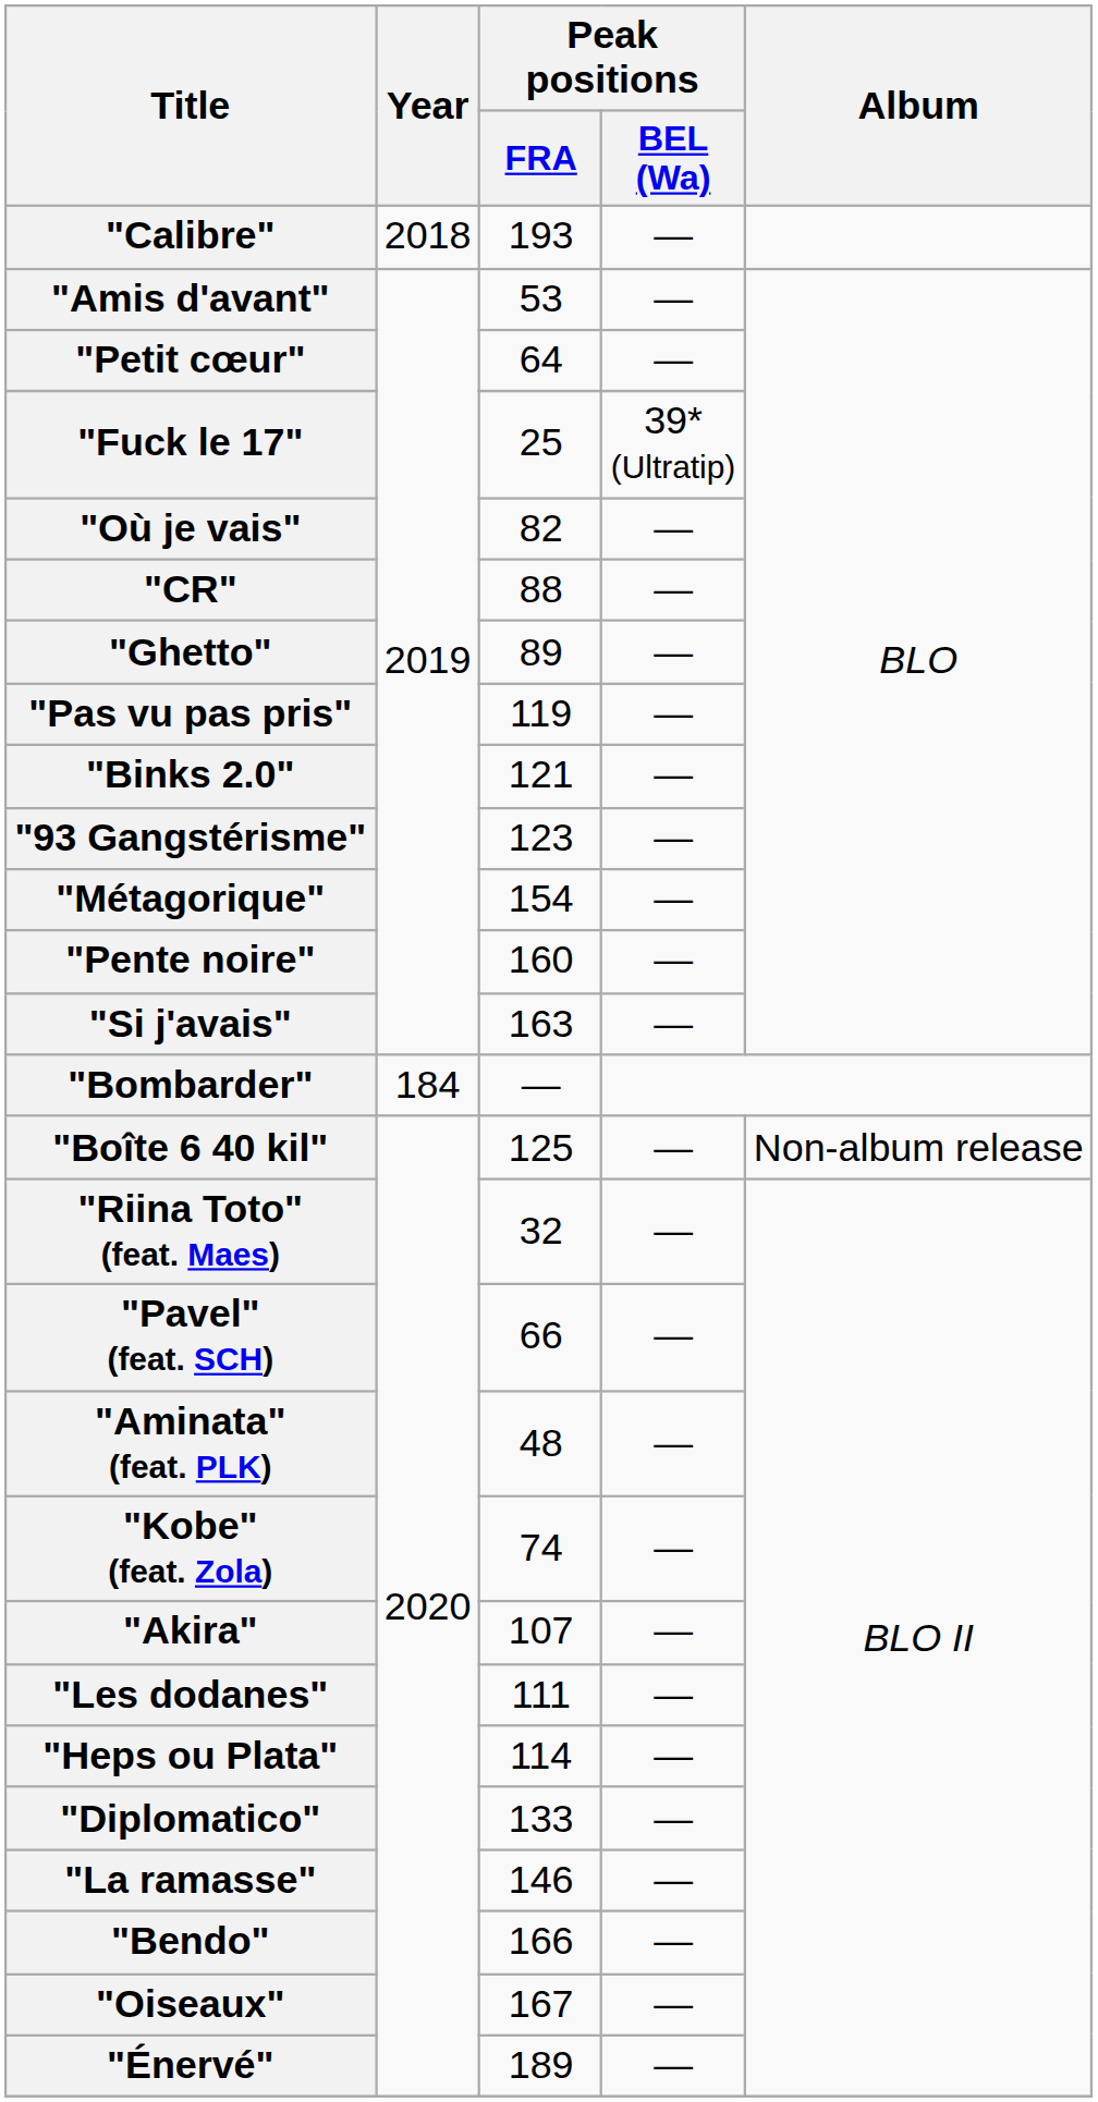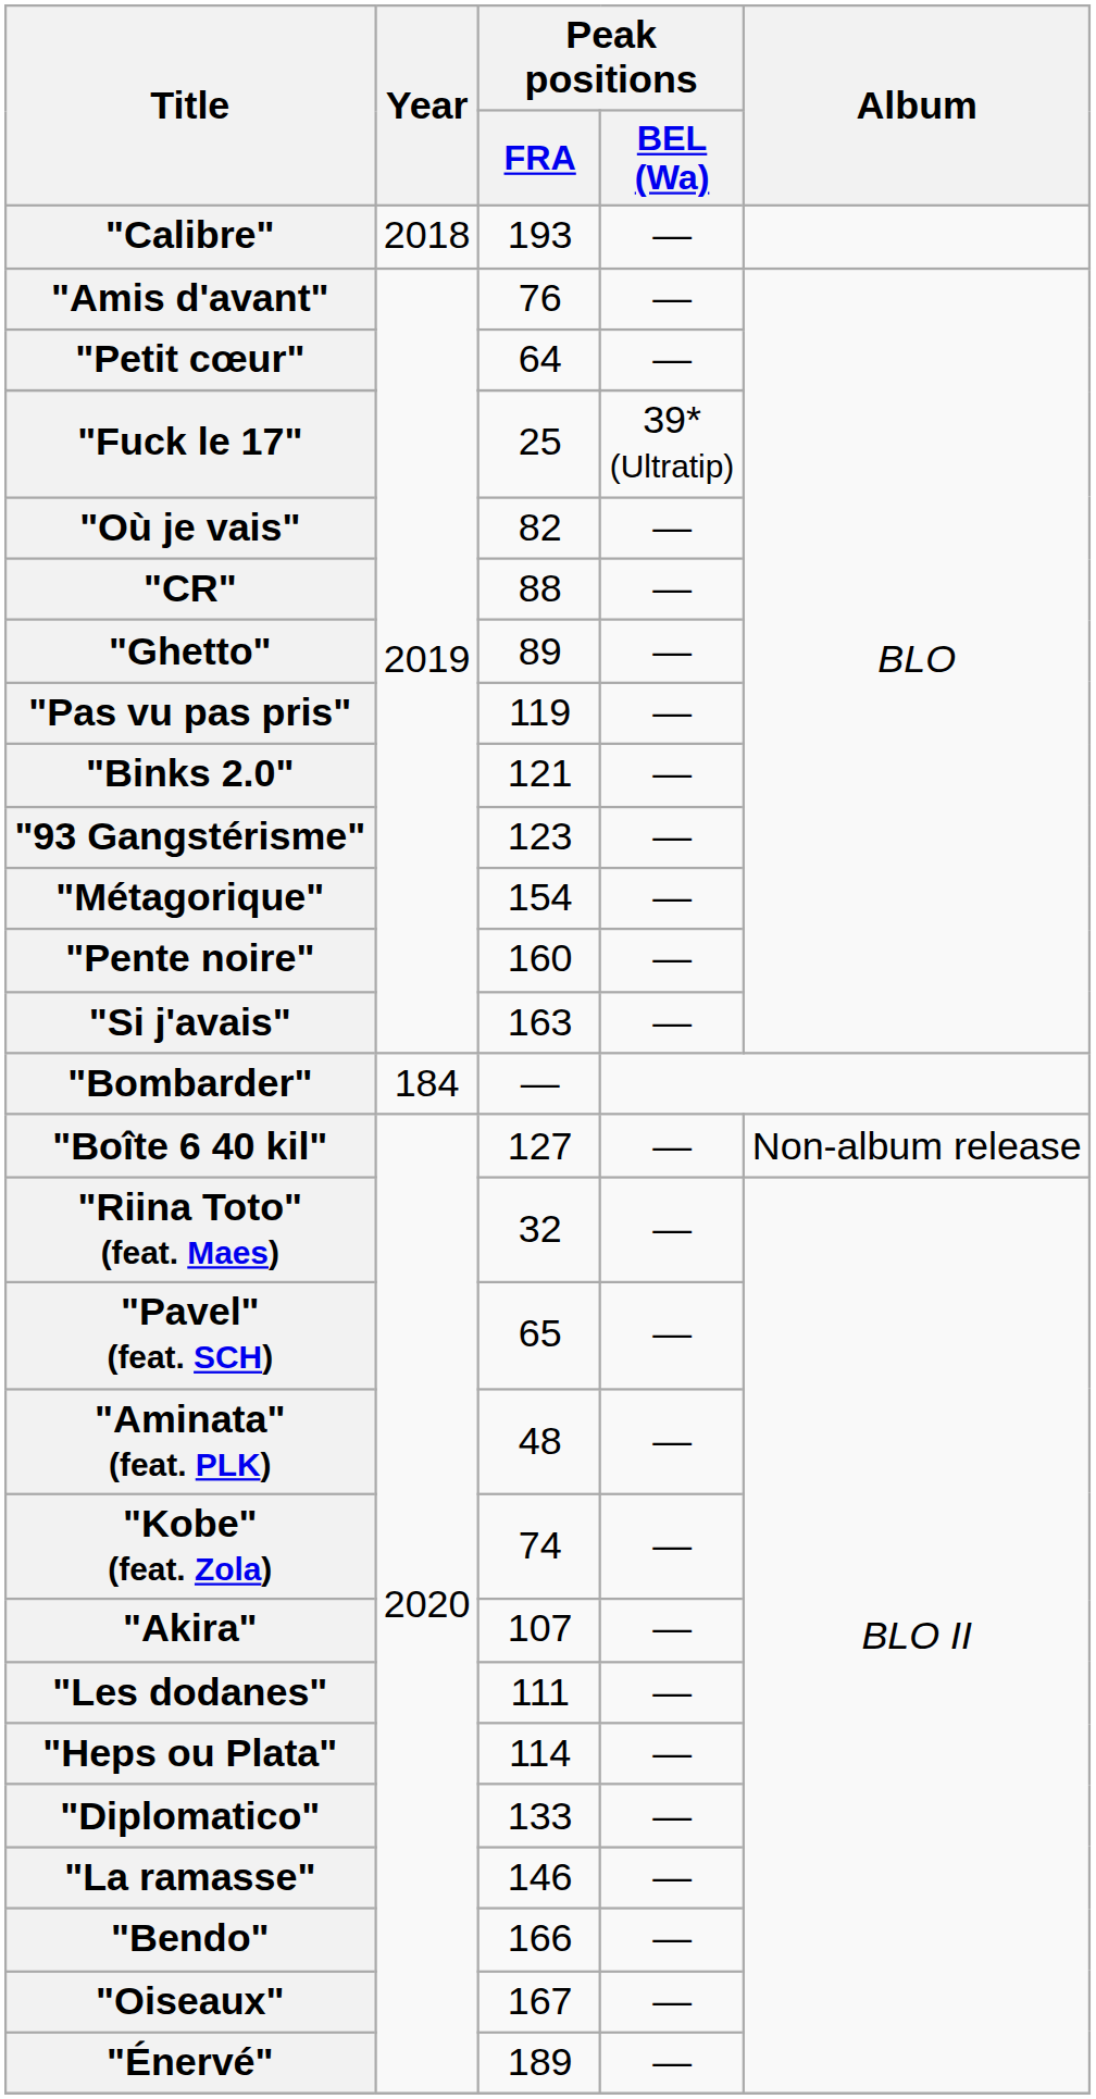"Amis d'avant" | Peak positions / FRA: 53 -> 76
"Boîte 6 40 kil" | Peak positions / FRA: 125 -> 127
"Pavel" (feat. SCH) | Peak positions / FRA: 66 -> 65
